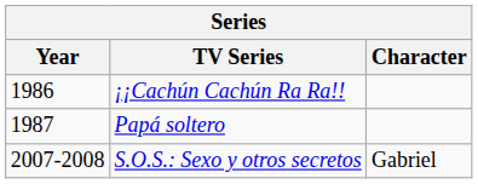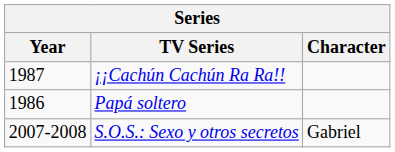¡¡Cachún Cachún Ra Ra!! | Year: 1986 -> 1987
Papá soltero | Year: 1987 -> 1986
